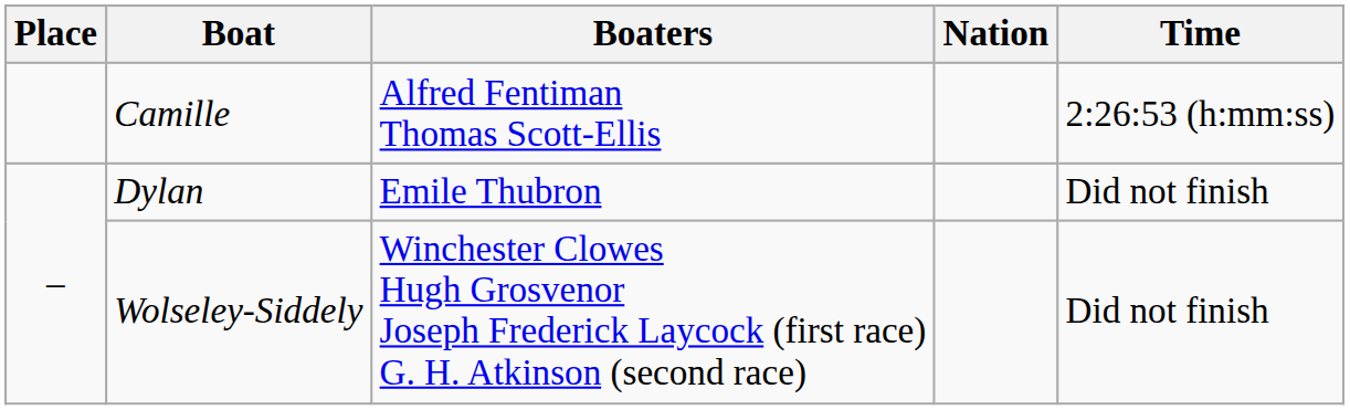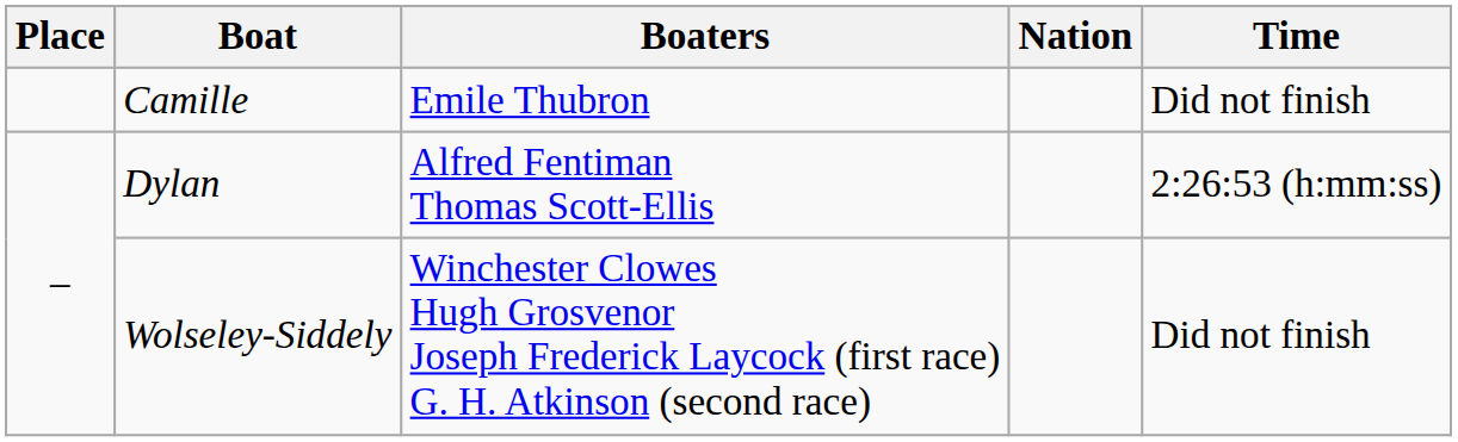Camille | Boaters: Alfred Fentiman Thomas Scott-Ellis -> Emile Thubron
Camille | Time: 2:26:53 (h:mm:ss) -> Did not finish
Dylan | Boaters: Emile Thubron -> Alfred Fentiman Thomas Scott-Ellis
Dylan | Time: Did not finish -> 2:26:53 (h:mm:ss)
